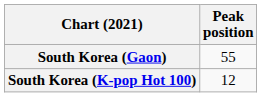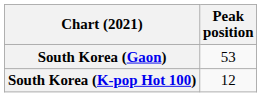South Korea (Gaon) | Peak position: 55 -> 53
